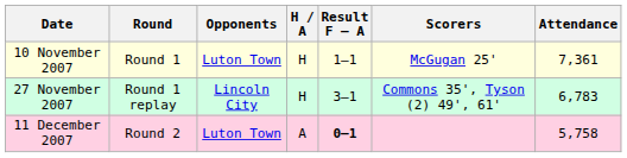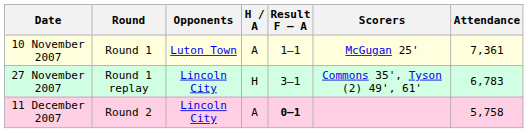10 November 2007 | H / A: H -> A
11 December 2007 | Opponents: Luton Town -> Lincoln City
